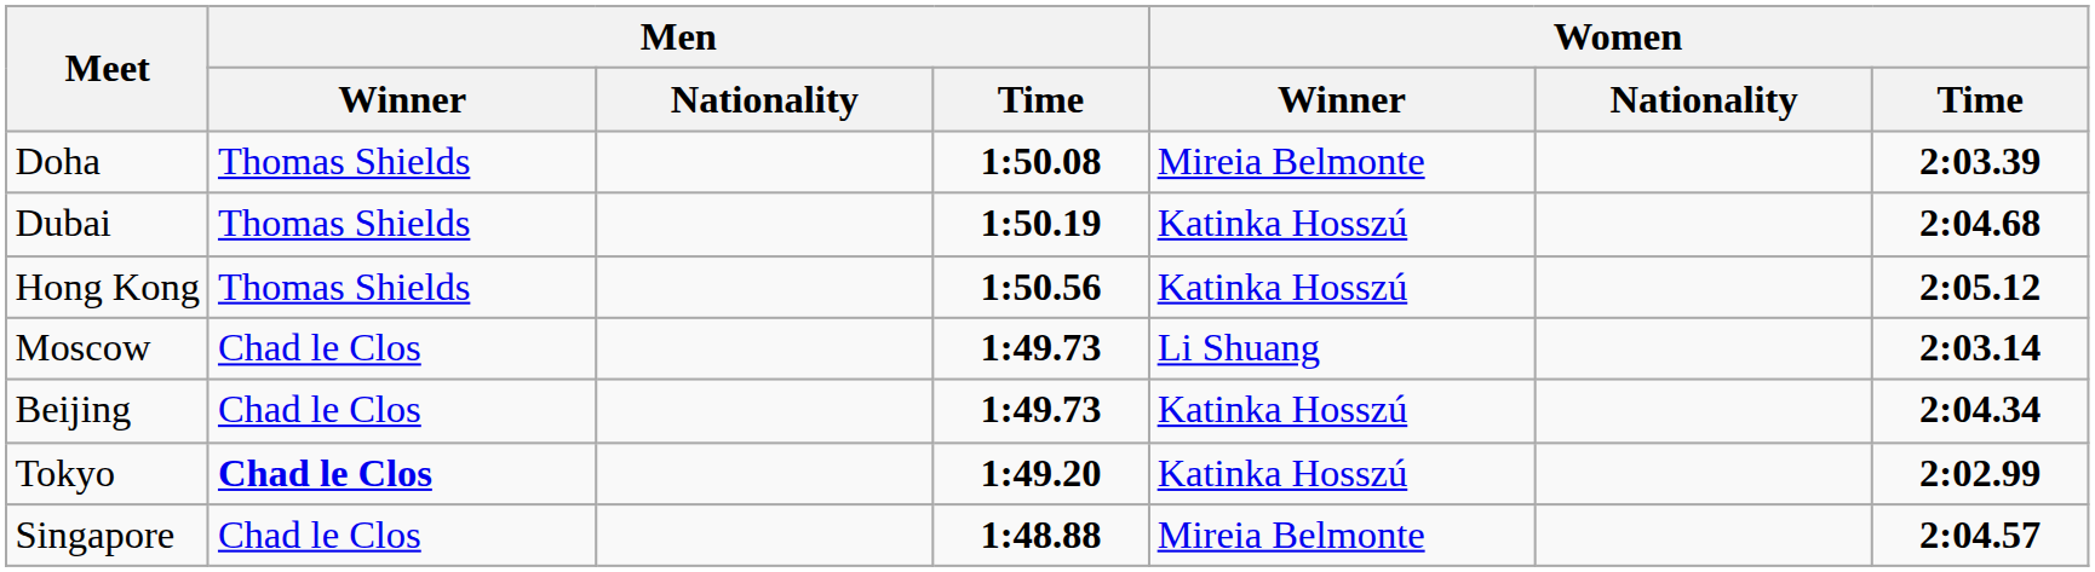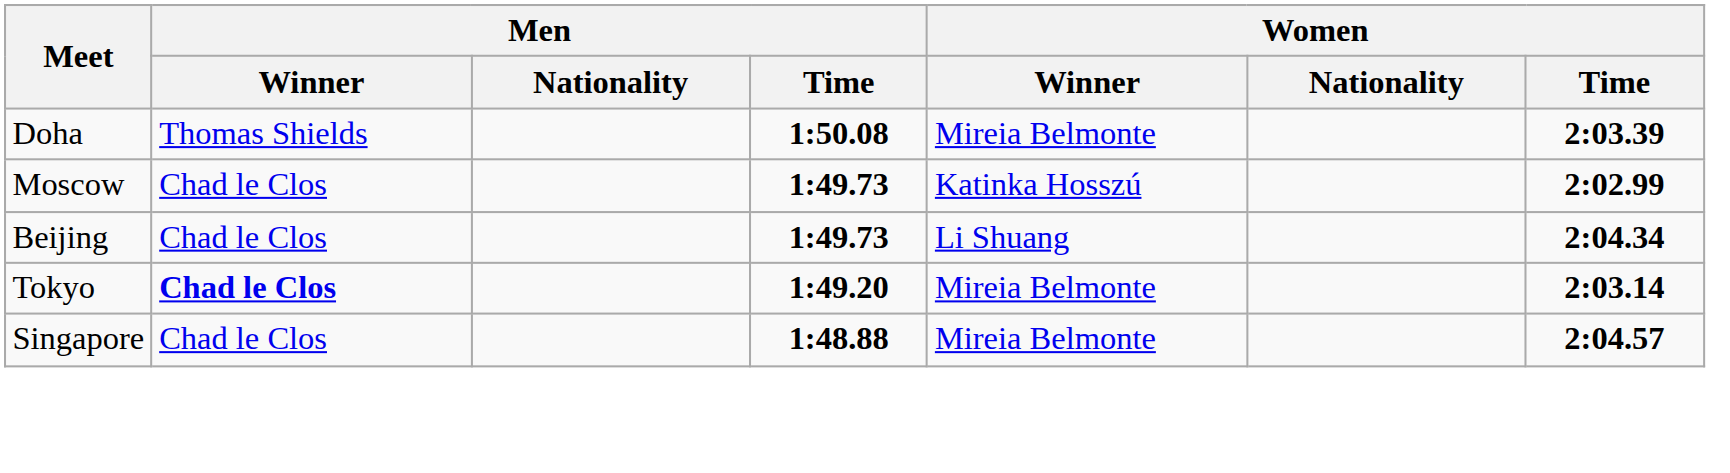- row: Dubai | Thomas Shields | 1:50.19 | Katinka Hosszú | 2:04.68
- row: Hong Kong | Thomas Shields | 1:50.56 | Katinka Hosszú | 2:05.12
Moscow | Women / Winner: Li Shuang -> Katinka Hosszú
Moscow | Women / Time: 2:03.14 -> 2:02.99
Beijing | Women / Winner: Katinka Hosszú -> Li Shuang
Tokyo | Women / Winner: Katinka Hosszú -> Mireia Belmonte
Tokyo | Women / Time: 2:02.99 -> 2:03.14
